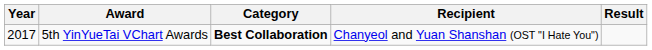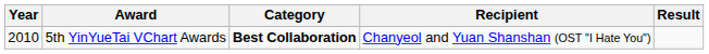5th YinYueTai VChart Awards | Year: 2017 -> 2010
